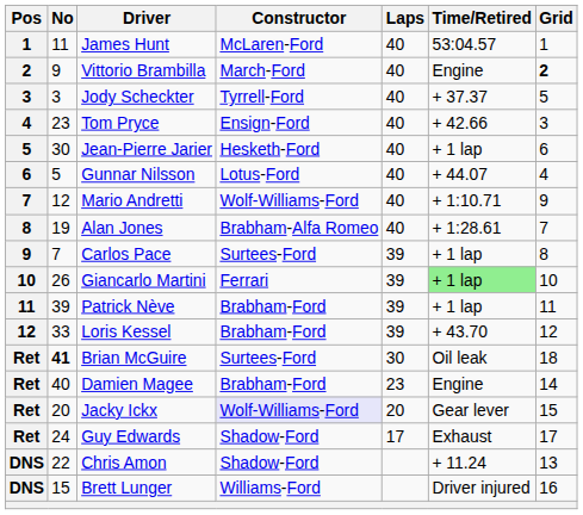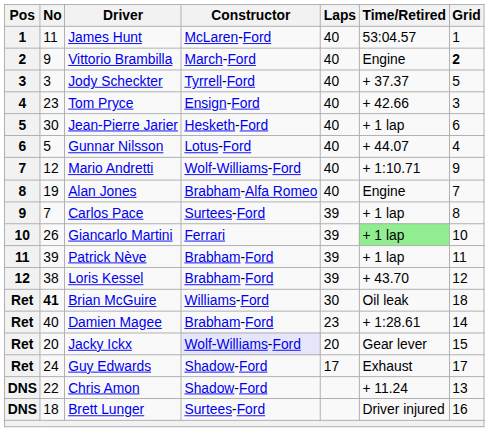Alan Jones | Time/Retired: + 1:28.61 -> Engine
Loris Kessel | No: 33 -> 38
Brian McGuire | Constructor: Surtees-Ford -> Williams-Ford
Damien Magee | Time/Retired: Engine -> + 1:28.61
Brett Lunger | No: 15 -> 18
Brett Lunger | Constructor: Williams-Ford -> Surtees-Ford
